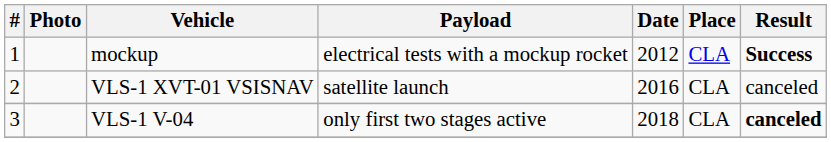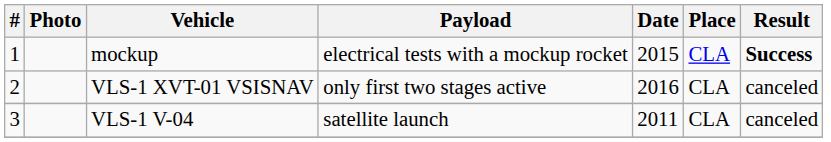mockup | Date: 2012 -> 2015
VLS-1 XVT-01 VSISNAV | Payload: satellite launch -> only first two stages active
VLS-1 V-04 | Payload: only first two stages active -> satellite launch
VLS-1 V-04 | Date: 2018 -> 2011
VLS-1 V-04 | Result: bold -> normal
